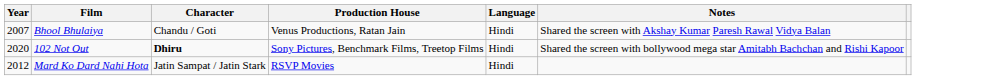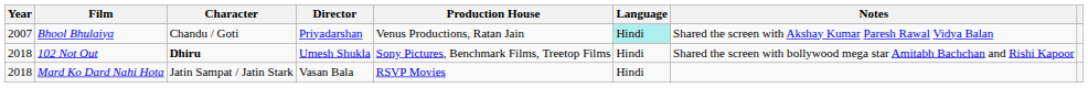+ column: Director | Priyadarshan | Umesh Shukla | Vasan Bala
Bhool Bhulaiya | Language: no background -> paleturquoise background
102 Not Out | Year: 2020 -> 2018
Mard Ko Dard Nahi Hota | Year: 2012 -> 2018
